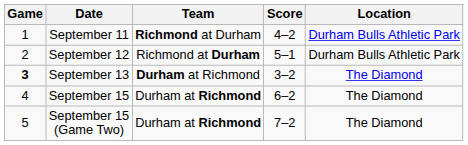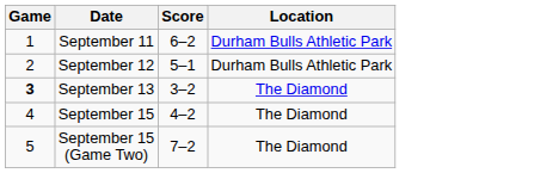- column: Team | Richmond at Durham | Richmond at Durham | Durham at Richmond | Durham at Richmond | Durham at Richmond
September 11 | Score: 4–2 -> 6–2
September 15 | Score: 6–2 -> 4–2
